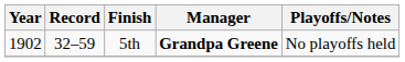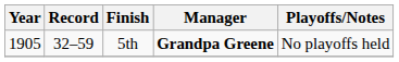5th | Year: 1902 -> 1905
